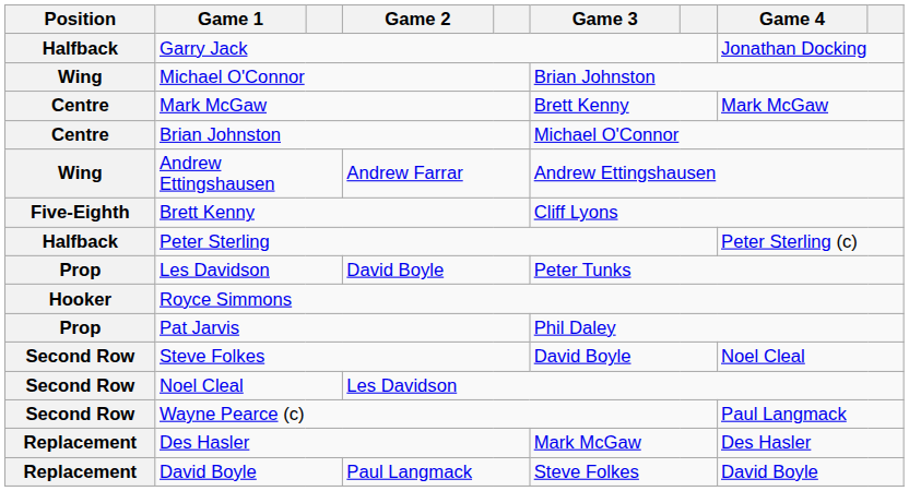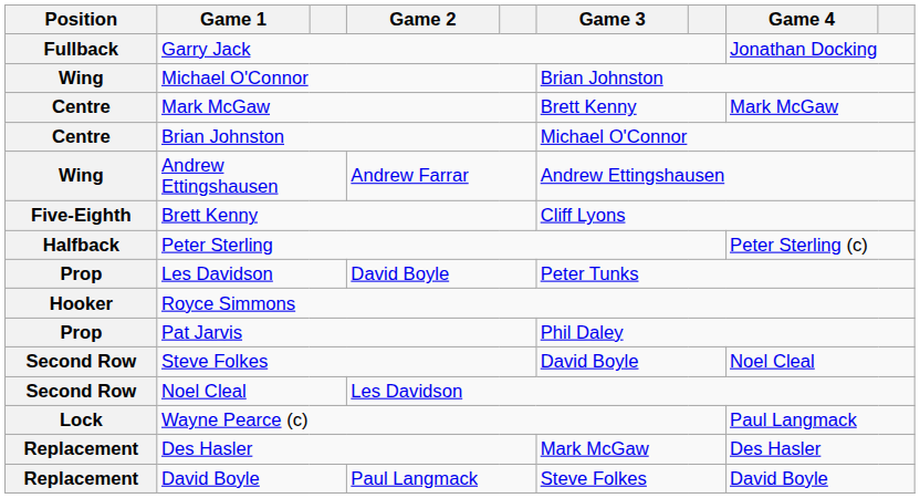Garry Jack | Position: Halfback -> Fullback
Wayne Pearce (c) | Position: Second Row -> Lock
